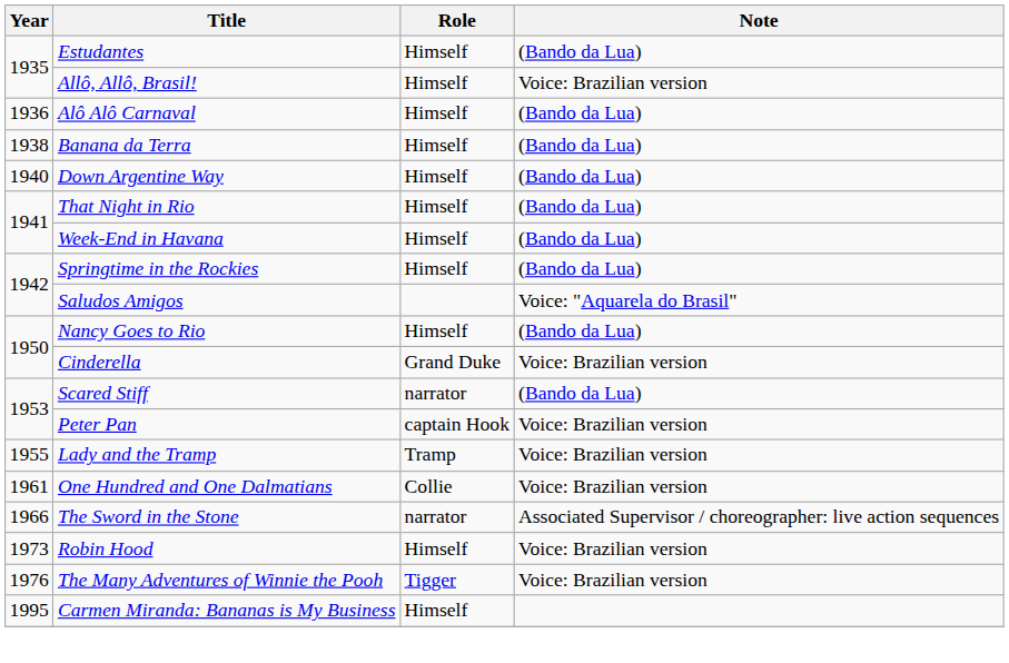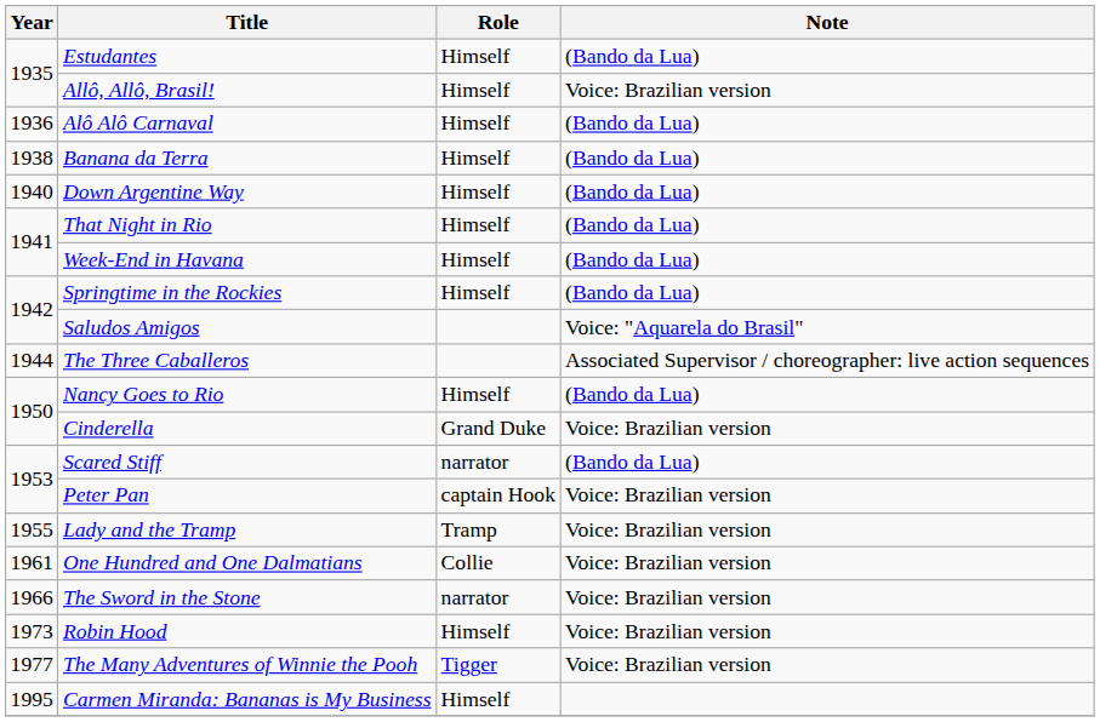+ row: 1944 | The Three Caballeros | Associated Supervisor / choreographer: live action sequences
The Sword in the Stone | Note: Associated Supervisor / choreographer: live action sequences -> Voice: Brazilian version
The Many Adventures of Winnie the Pooh | Year: 1976 -> 1977
